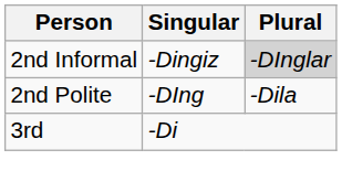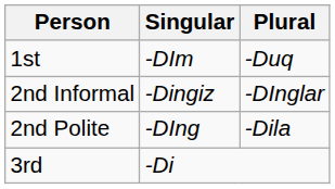+ row: 1st | -DIm | -Duq
2nd Informal | Plural: lightgrey background -> no background
